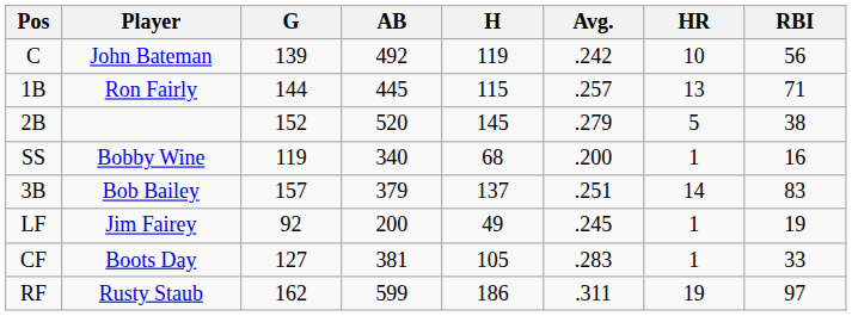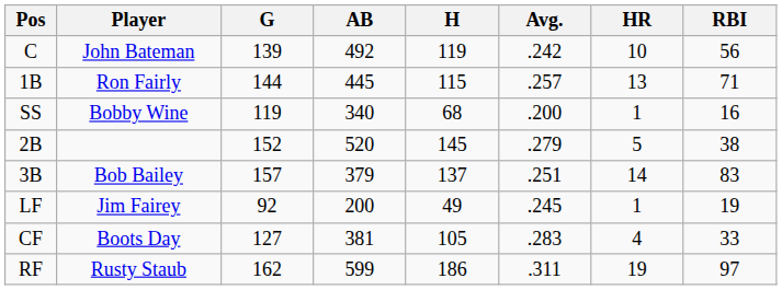rows swapped: 2B <-> SS
CF | HR: 1 -> 4
